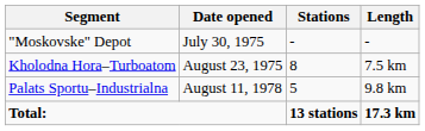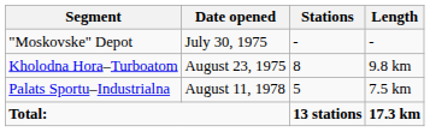Kholodna Hora–Turboatom | Length: 7.5 km -> 9.8 km
Palats Sportu–Industrialna | Length: 9.8 km -> 7.5 km
